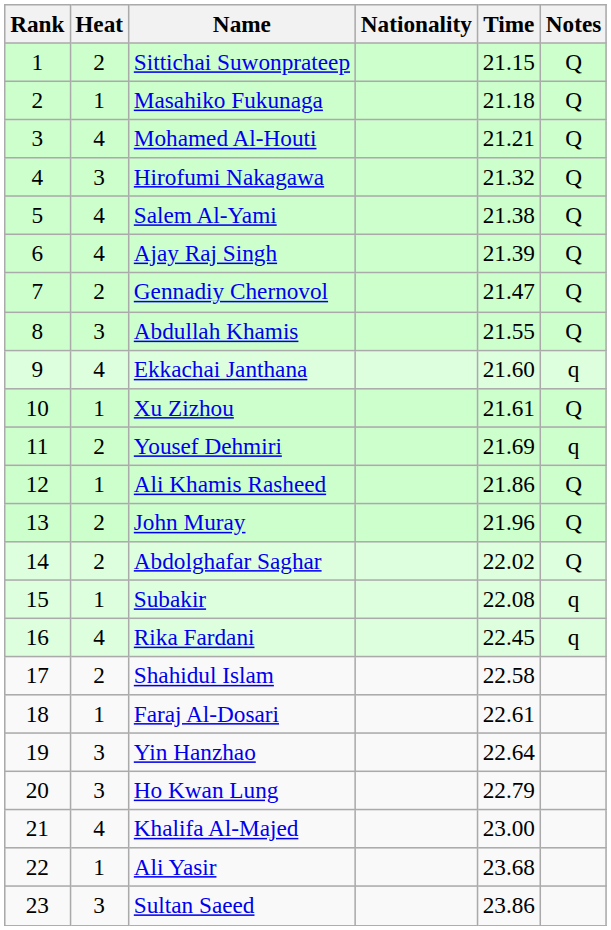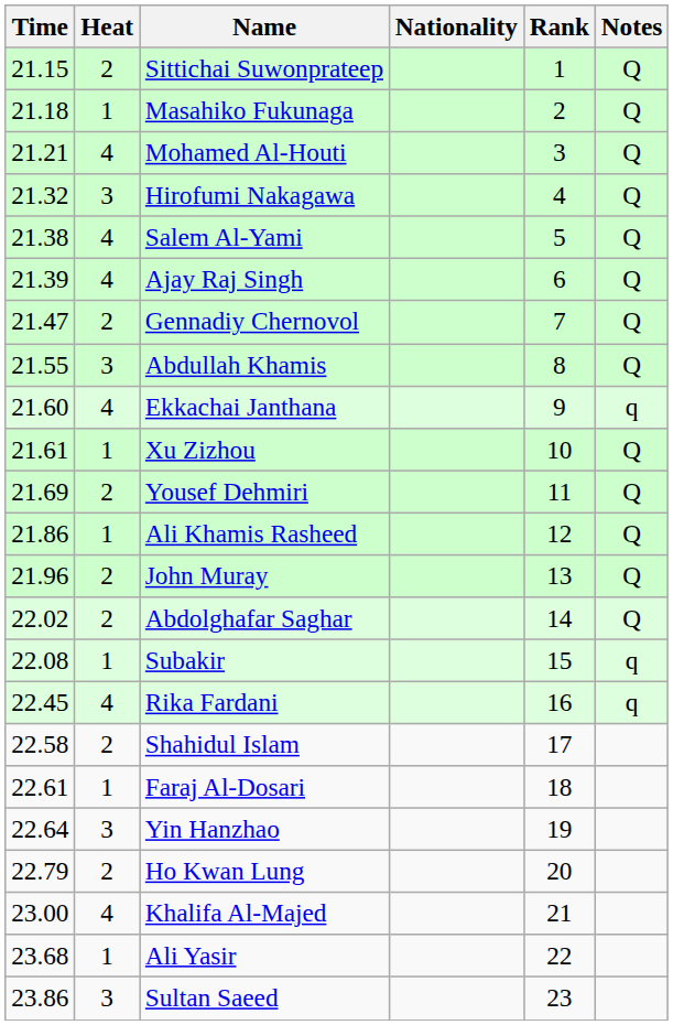columns swapped: Rank <-> Time
Yousef Dehmiri | Notes: q -> Q
Ho Kwan Lung | Heat: 3 -> 2
